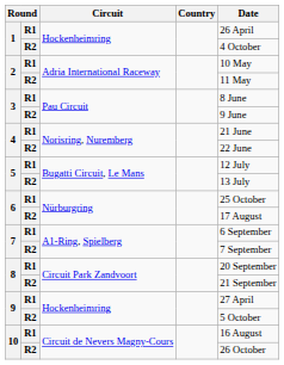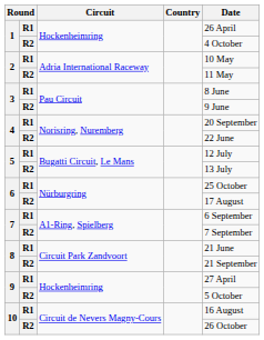4 / R1 | Date: 21 June -> 20 September
8 / R1 | Date: 20 September -> 21 June
